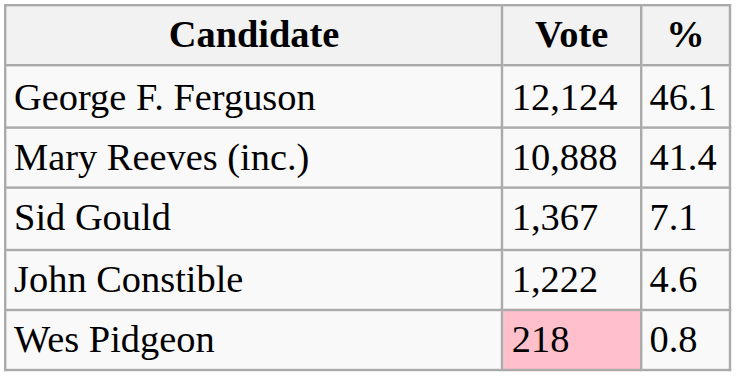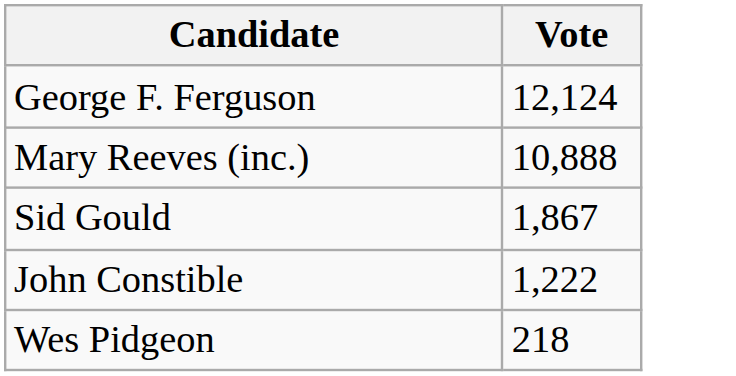- column: % | 46.1 | 41.4 | 7.1 | 4.6 | 0.8
Sid Gould | Vote: 1,367 -> 1,867
Wes Pidgeon | Vote: pink background -> no background
